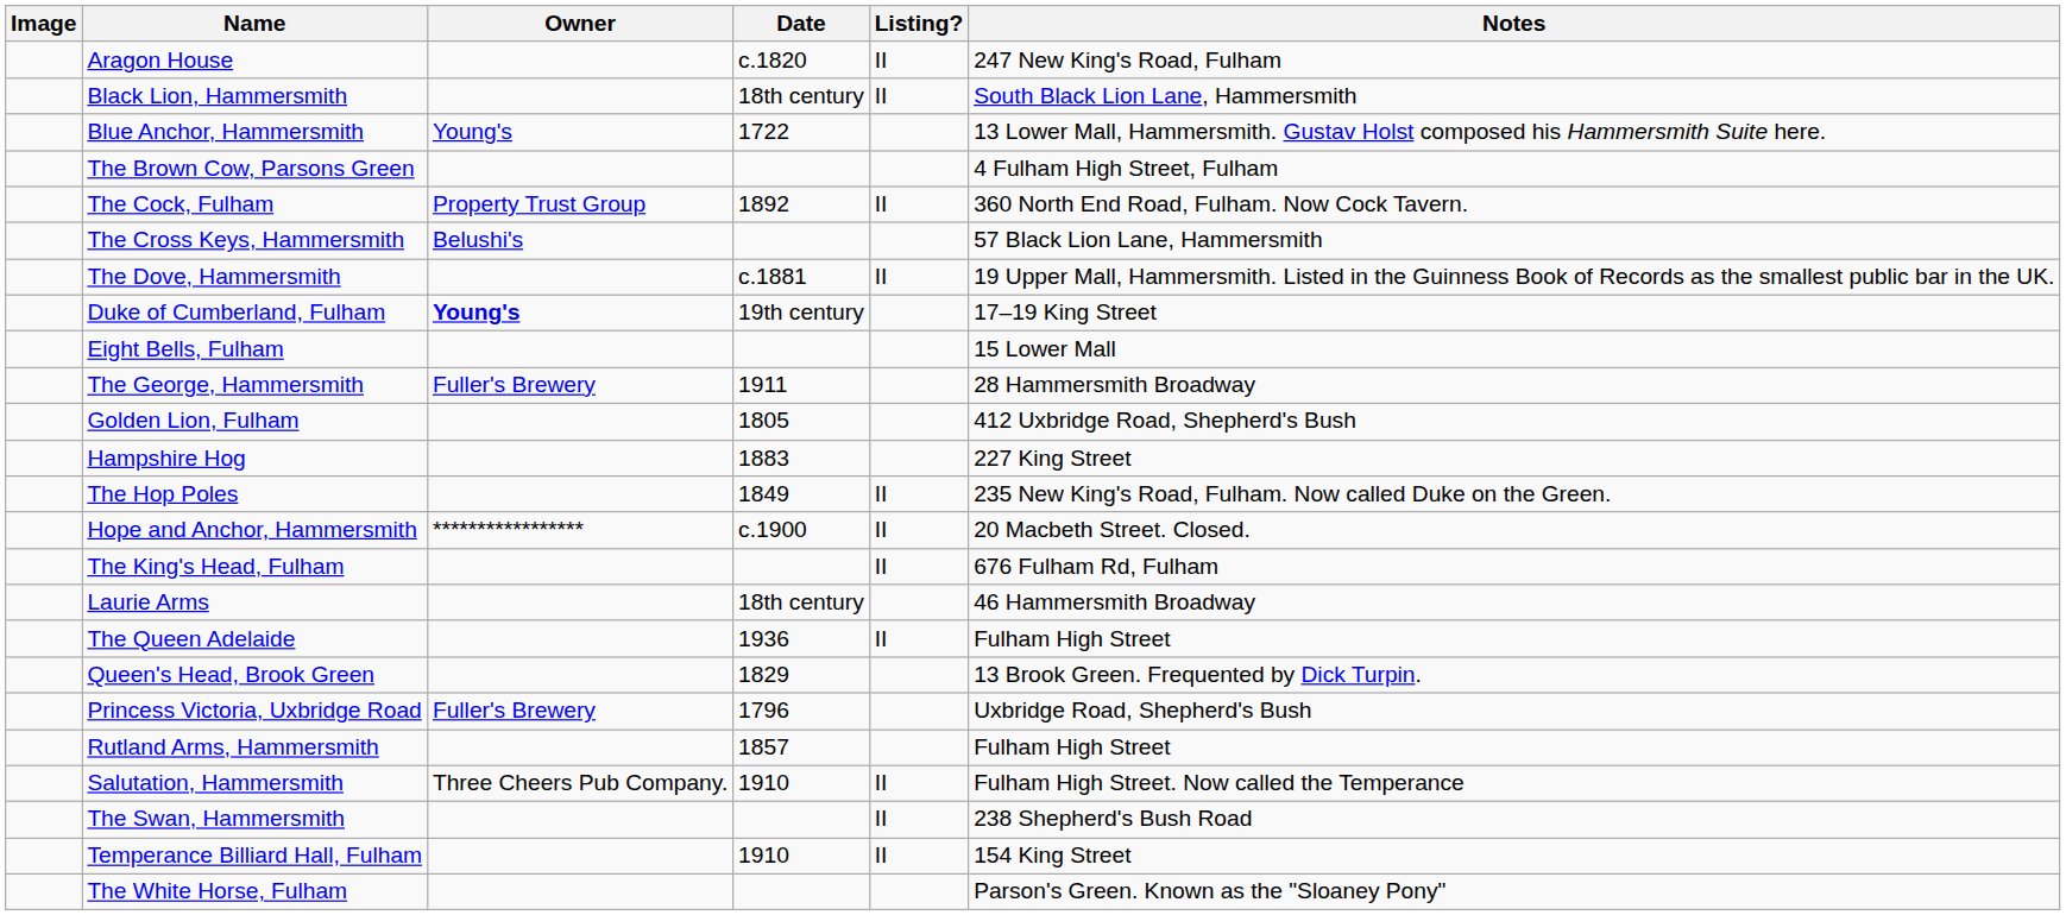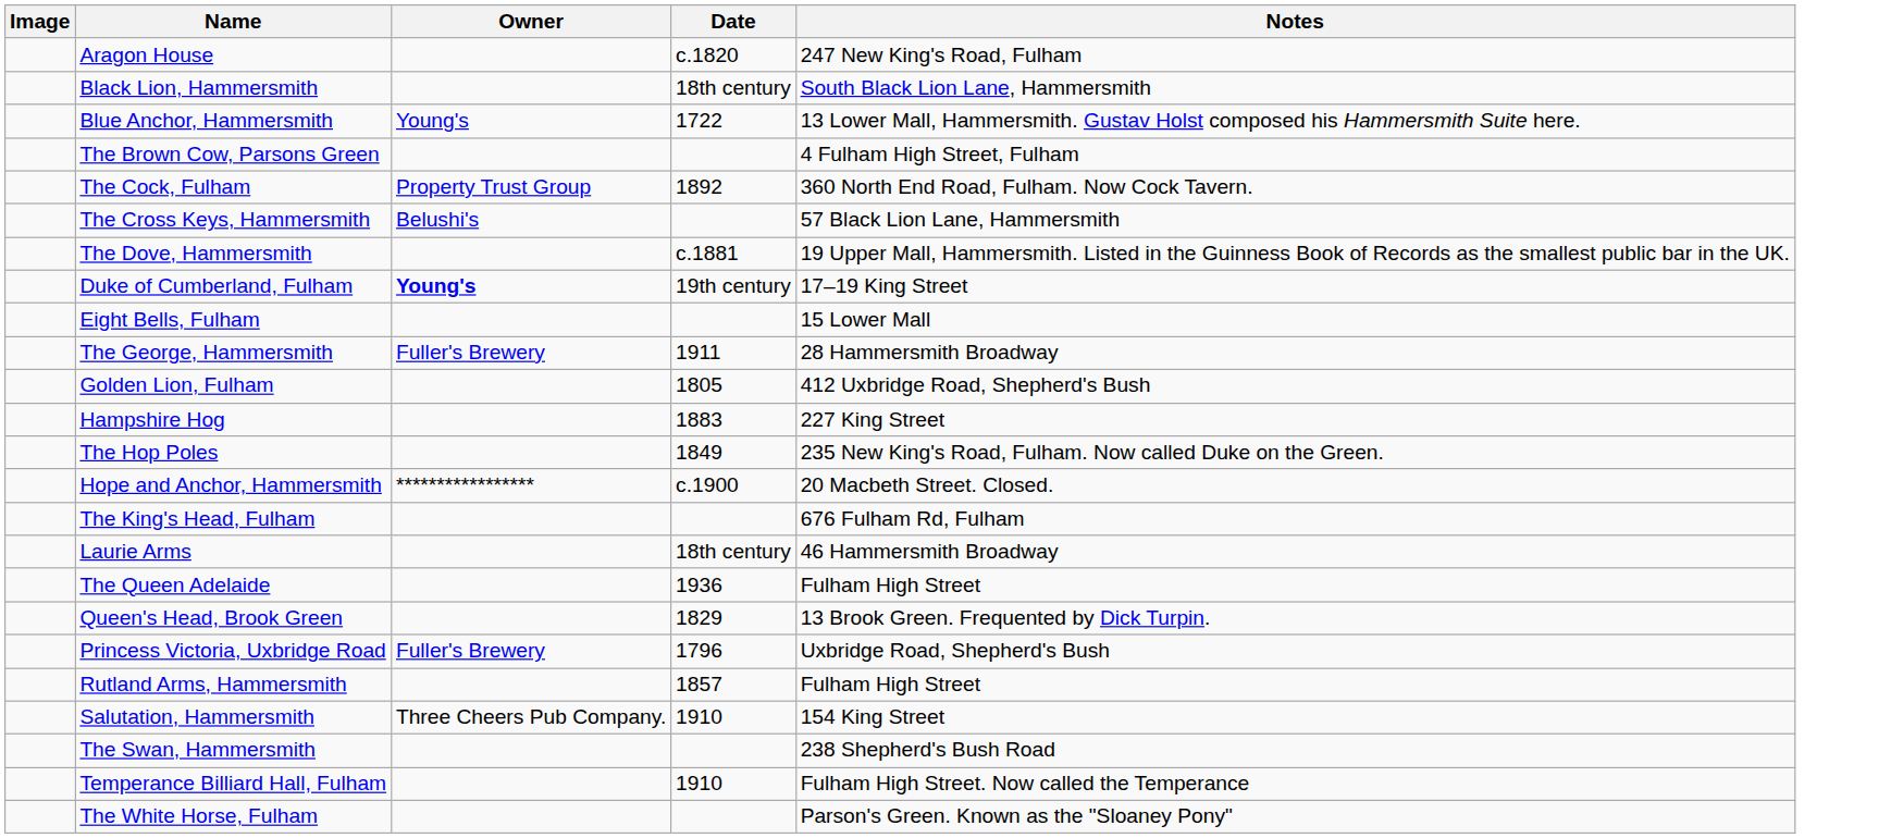- column: Listing? | II | II | II | II | II | II | II | II | II | II | II
Salutation, Hammersmith | Notes: Fulham High Street. Now called the Temperance -> 154 King Street
Temperance Billiard Hall, Fulham | Notes: 154 King Street -> Fulham High Street. Now called the Temperance
